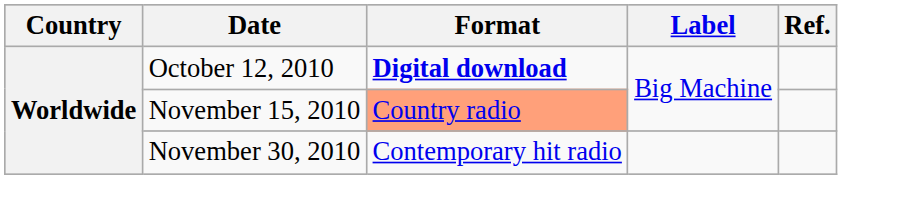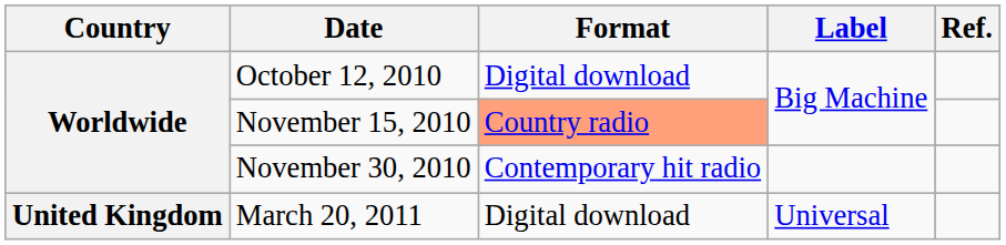October 12, 2010 | Format: bold -> normal
+ row: United Kingdom | March 20, 2011 | Digital download | Universal
